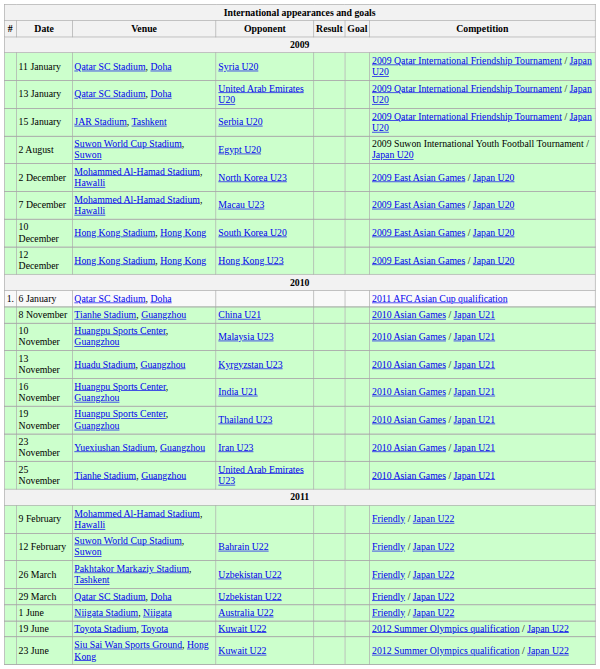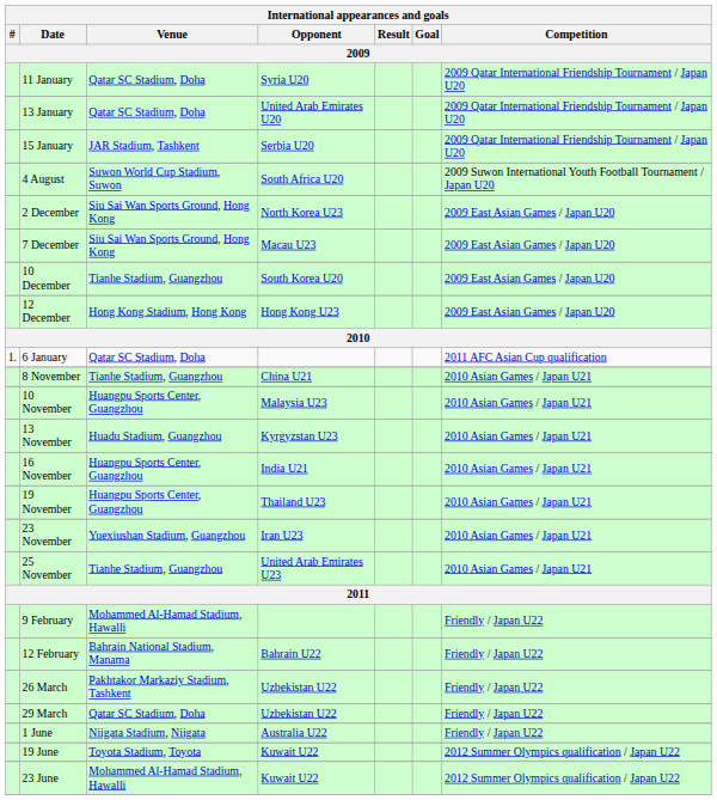- row: 2 August | Suwon World Cup Stadium, Suwon | Egypt U20 | 2009 Suwon International Youth Football Tournament / Japan U20
+ row: 4 August | Suwon World Cup Stadium, Suwon | South Africa U20 | 2009 Suwon International Youth Football Tournament / Japan U20
2 December | Venue: Mohammed Al-Hamad Stadium, Hawalli -> Siu Sai Wan Sports Ground, Hong Kong
7 December | Venue: Mohammed Al-Hamad Stadium, Hawalli -> Siu Sai Wan Sports Ground, Hong Kong
10 December | Venue: Hong Kong Stadium, Hong Kong -> Tianhe Stadium, Guangzhou
12 February | Venue: Suwon World Cup Stadium, Suwon -> Bahrain National Stadium, Manama
23 June | Venue: Siu Sai Wan Sports Ground, Hong Kong -> Mohammed Al-Hamad Stadium, Hawalli
